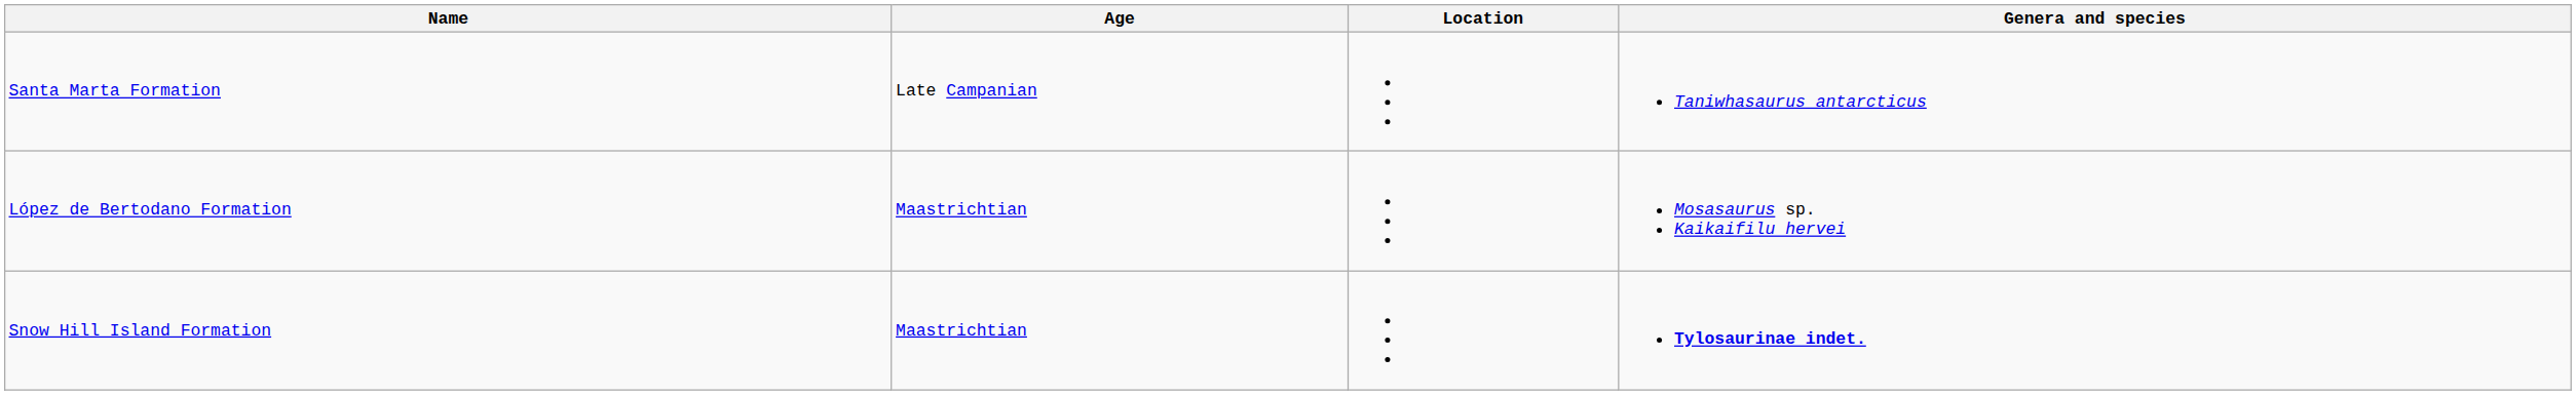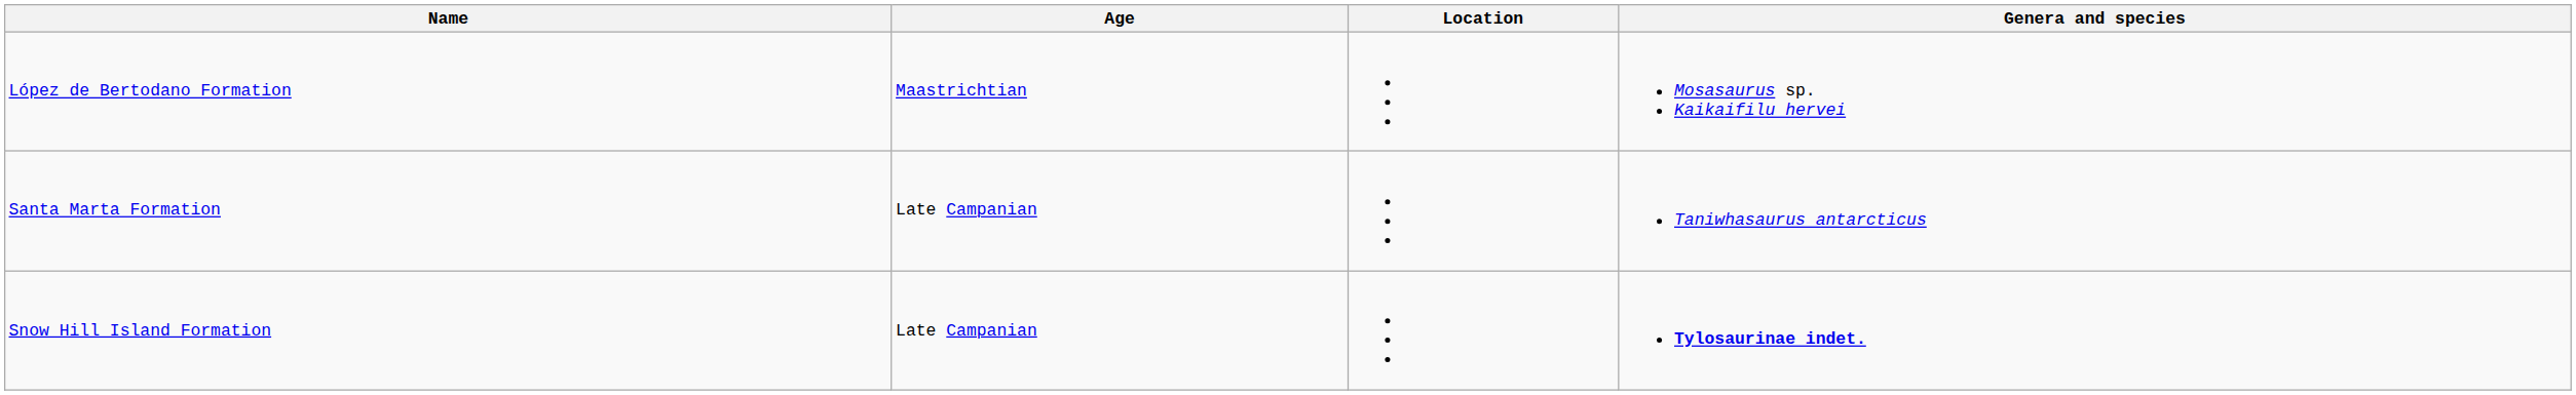rows swapped: López de Bertodano Formation <-> Santa Marta Formation
Snow Hill Island Formation | Age: Maastrichtian -> Late Campanian
